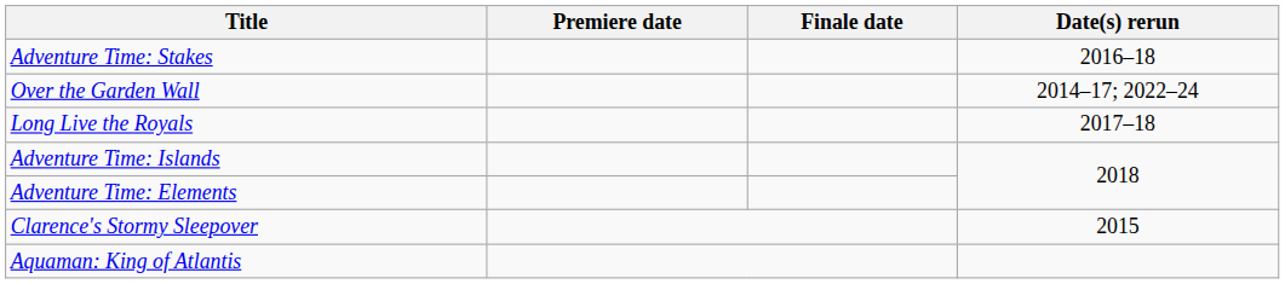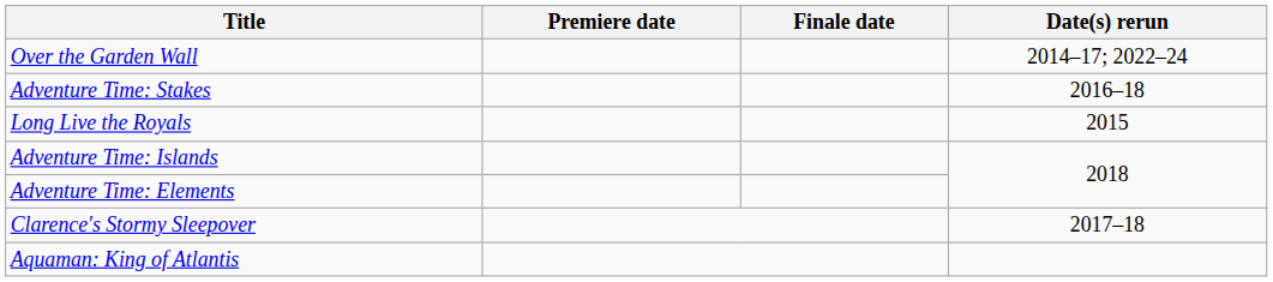rows swapped: Over the Garden Wall <-> Adventure Time: Stakes
Long Live the Royals | Date(s) rerun: 2017–18 -> 2015
Clarence's Stormy Sleepover | Date(s) rerun: 2015 -> 2017–18
